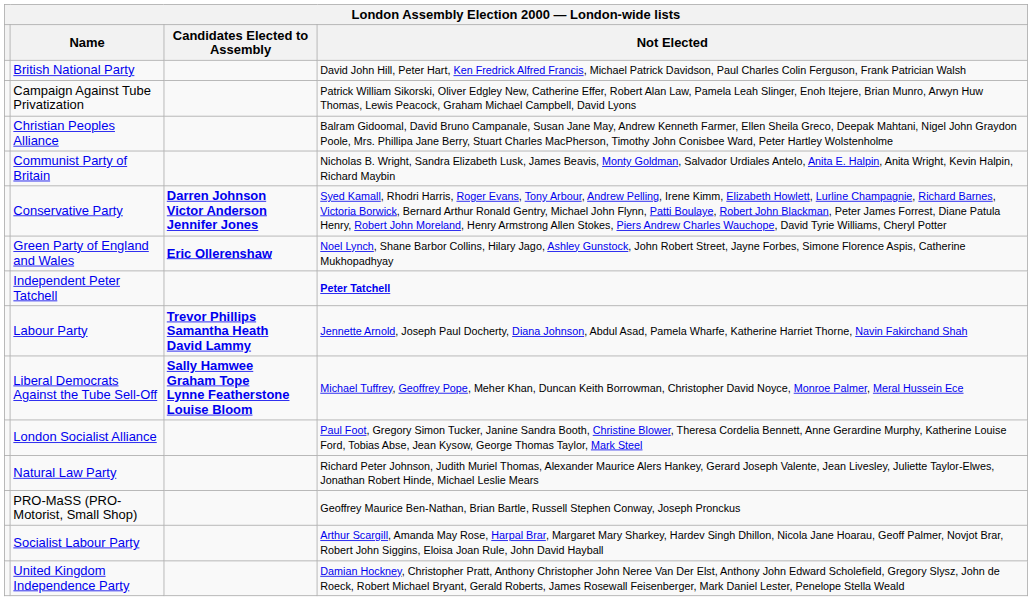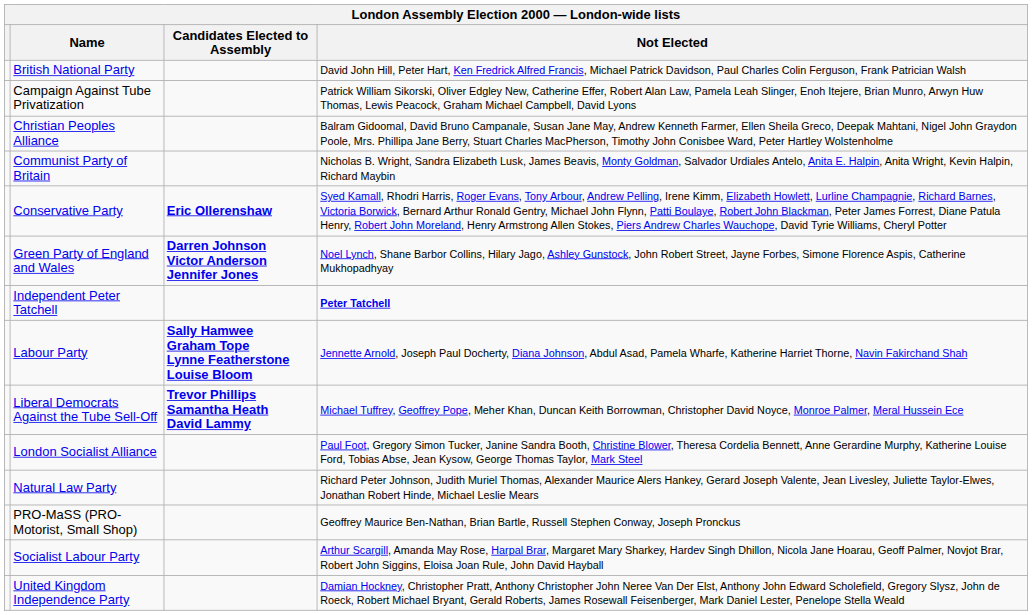Conservative Party | Candidates Elected to Assembly: Darren Johnson Victor Anderson Jennifer Jones -> Eric Ollerenshaw
Green Party of England and Wales | Candidates Elected to Assembly: Eric Ollerenshaw -> Darren Johnson Victor Anderson Jennifer Jones
Labour Party | Candidates Elected to Assembly: Trevor Phillips Samantha Heath David Lammy -> Sally Hamwee Graham Tope Lynne Featherstone Louise Bloom
Liberal Democrats Against the Tube Sell-Off | Candidates Elected to Assembly: Sally Hamwee Graham Tope Lynne Featherstone Louise Bloom -> Trevor Phillips Samantha Heath David Lammy
